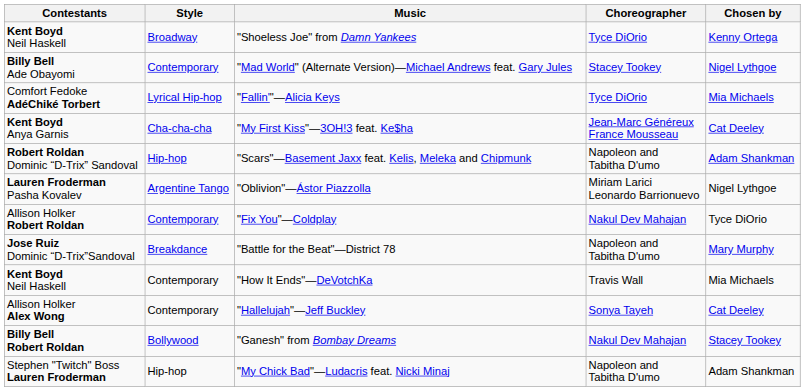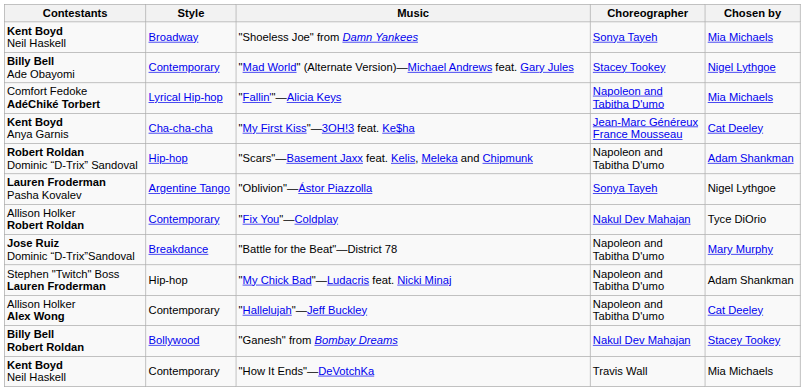"Shoeless Joe" from Damn Yankees | Choreographer: Tyce DiOrio -> Sonya Tayeh
"Shoeless Joe" from Damn Yankees | Chosen by: Kenny Ortega -> Mia Michaels
"Fallin'"—Alicia Keys | Choreographer: Tyce DiOrio -> Napoleon and Tabitha D'umo
"Oblivion"—Ástor Piazzolla | Choreographer: Miriam Larici Leonardo Barrionuevo -> Sonya Tayeh
rows swapped: "My Chick Bad"—Ludacris feat. Nicki Minaj <-> "How It Ends"—DeVotchKa
"Hallelujah"—Jeff Buckley | Choreographer: Sonya Tayeh -> Napoleon and Tabitha D'umo
